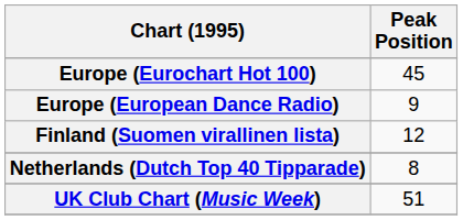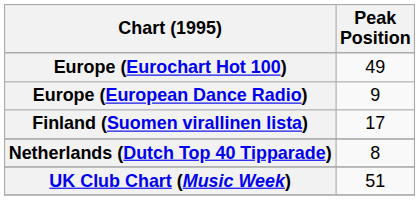Europe (Eurochart Hot 100) | Peak Position: 45 -> 49
Finland (Suomen virallinen lista) | Peak Position: 12 -> 17
